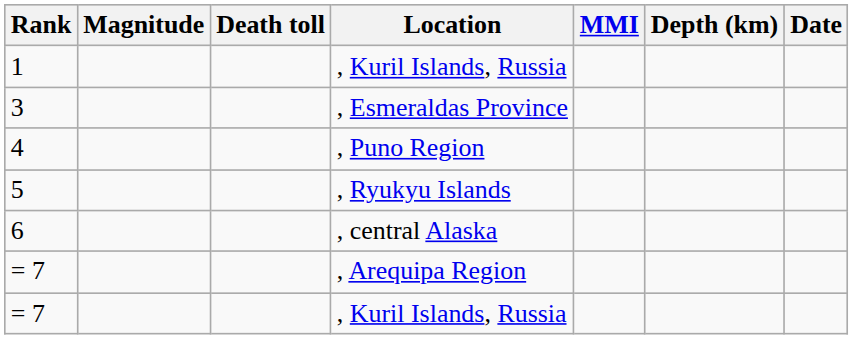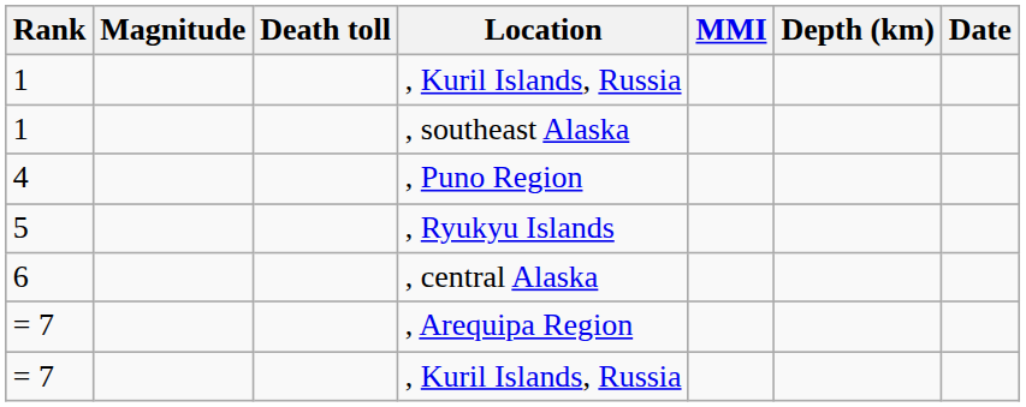+ row: 1 | , southeast Alaska
- row: 3 | , Esmeraldas Province
